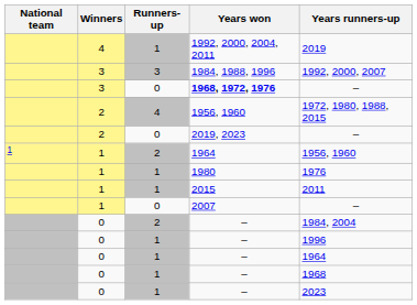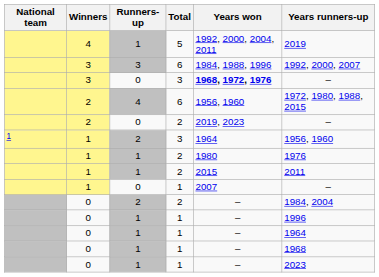+ column: Total | 5 | 6 | 3 | 6 | 2 | 3 | 2 | 2 | 1 | 2 | 1 | 1 | 1 | 1
